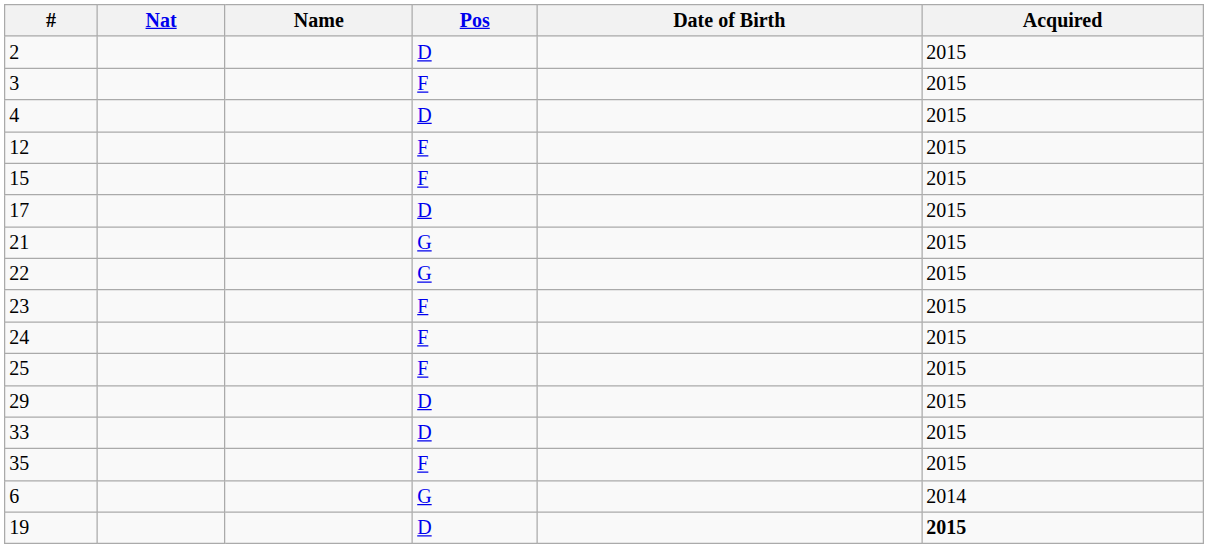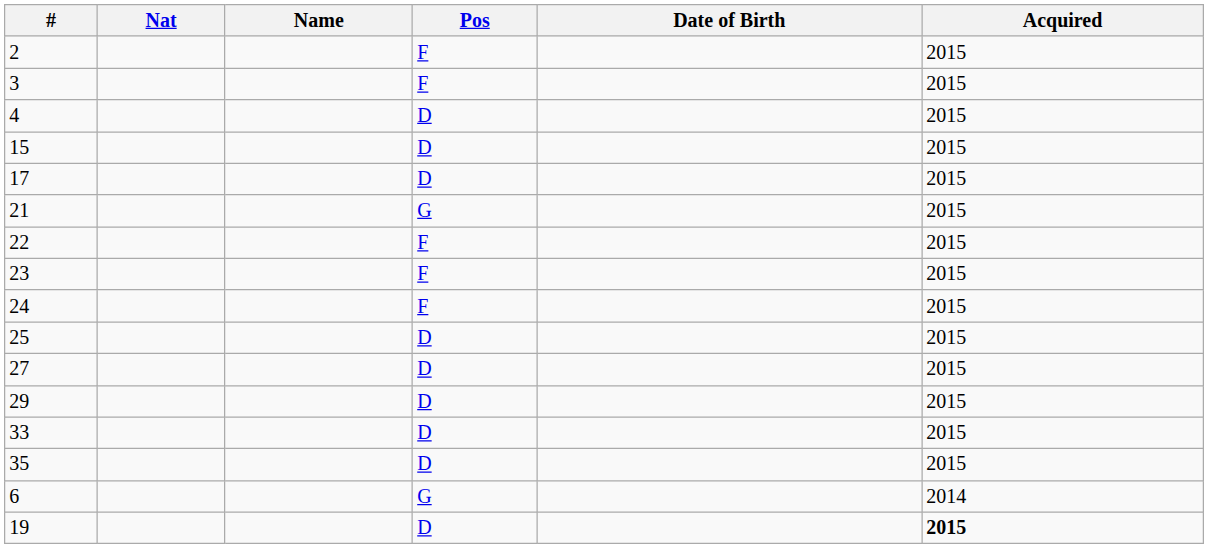2 | Pos: D -> F
- row: 12 | F | 2015
15 | Pos: F -> D
22 | Pos: G -> F
25 | Pos: F -> D
+ row: 27 | D | 2015
35 | Pos: F -> D
